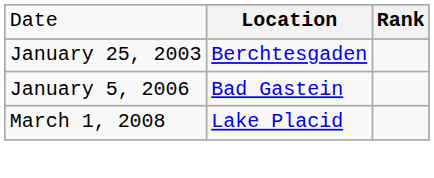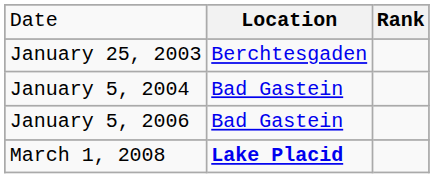+ row: January 5, 2004 | Bad Gastein
March 1, 2008 | column 2: normal -> bold
